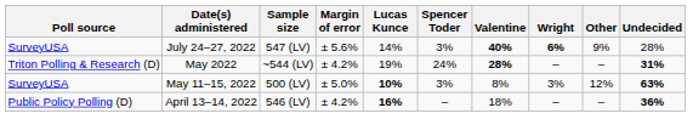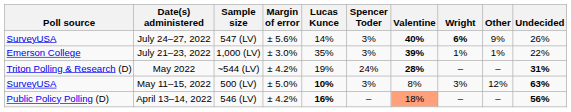July 24–27, 2022 | Undecided: 28% -> 26%
+ row: Emerson College | July 21–23, 2022 | 1,000 (LV) | ± 3.0% | 35% | 3% | 39% | 1% | 1% | 22%
April 13–14, 2022 | Valentine: no background -> lightsalmon background
April 13–14, 2022 | Undecided: 36% -> 56%
